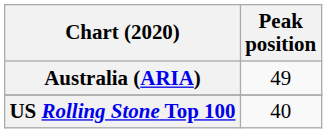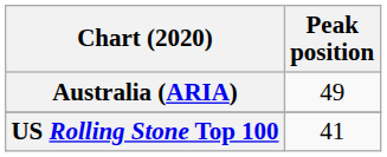US Rolling Stone Top 100 | Peak position: 40 -> 41
